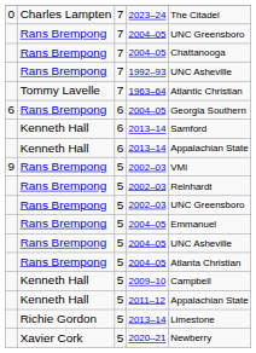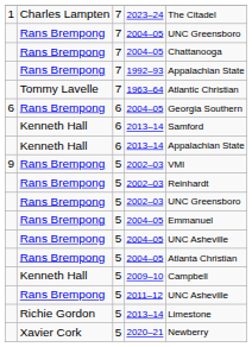2023–24 | column 1: 0 -> 1
1992–93 | column 5: UNC Asheville -> Appalachian State
2011–12 | column 2: Kenneth Hall -> Rans Brempong
2011–12 | column 5: Appalachian State -> UNC Asheville
